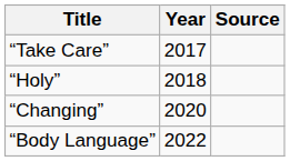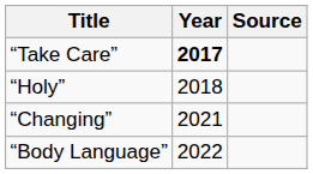“Take Care” | Year: normal -> bold
“Changing” | Year: 2020 -> 2021
